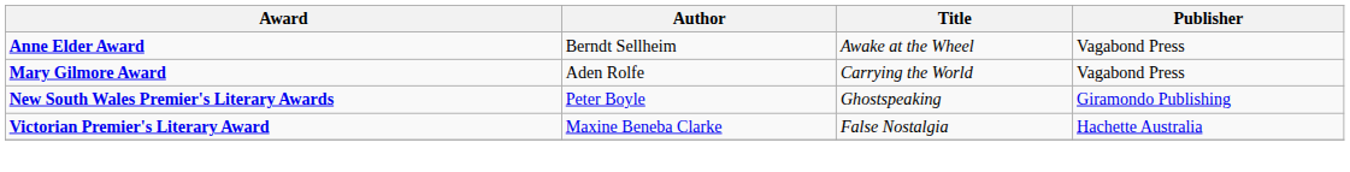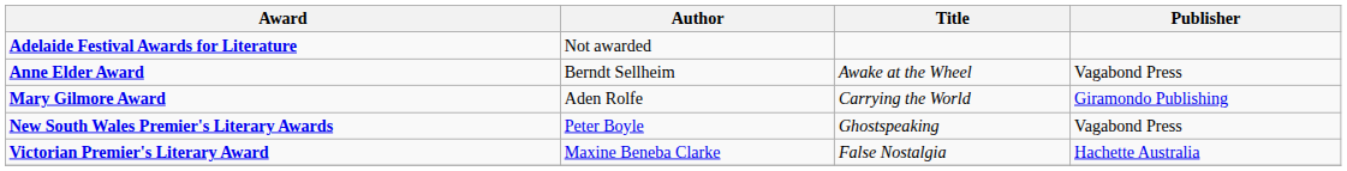+ row: Adelaide Festival Awards for Literature | Not awarded
Mary Gilmore Award | Publisher: Vagabond Press -> Giramondo Publishing
New South Wales Premier's Literary Awards | Publisher: Giramondo Publishing -> Vagabond Press
